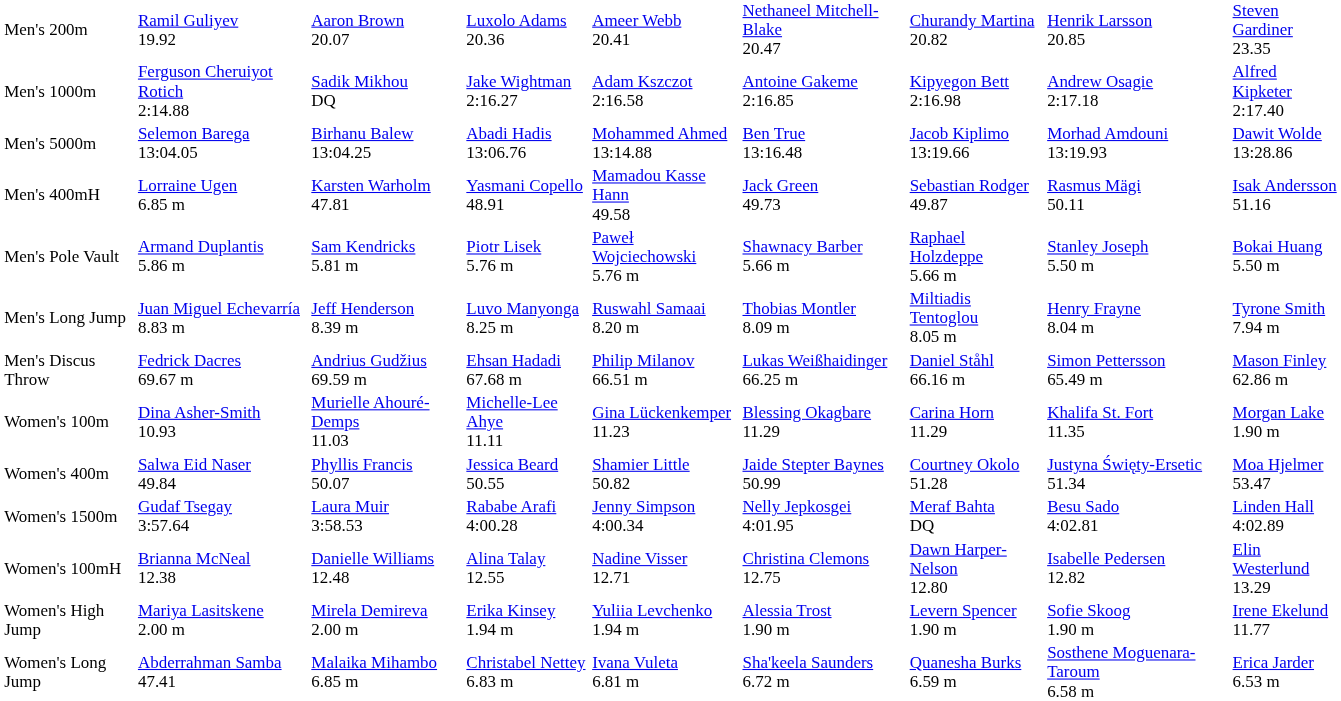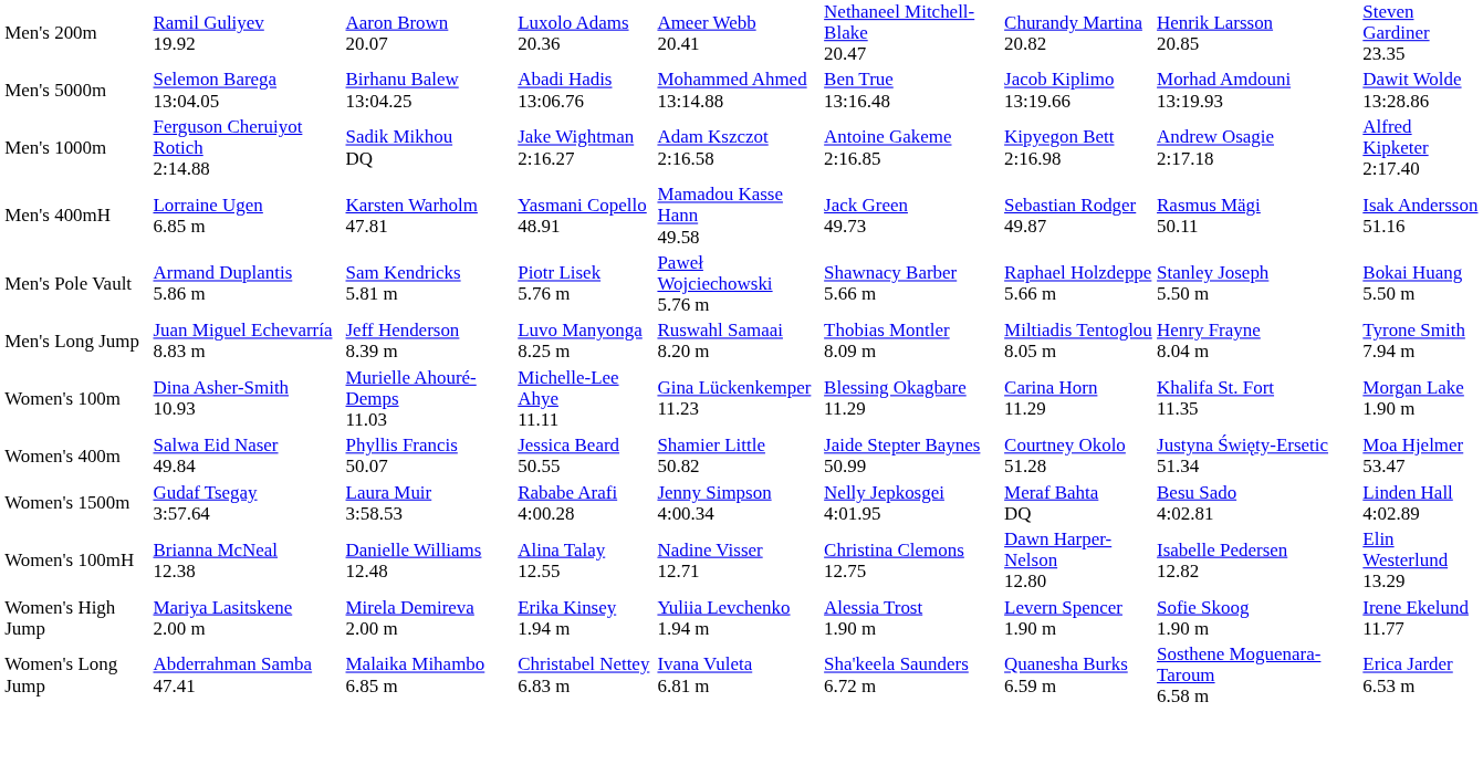rows swapped: Men's 1000m <-> Men's 5000m
- row: Men's Discus Throw | Fedrick Dacres 69.67 m | Andrius Gudžius 69.59 m | Ehsan Hadadi 67.68 m | Philip Milanov 66.51 m | Lukas Weißhaidinger 66.25 m | Daniel Ståhl 66.16 m | Simon Pettersson 65.49 m | Mason Finley 62.86 m
